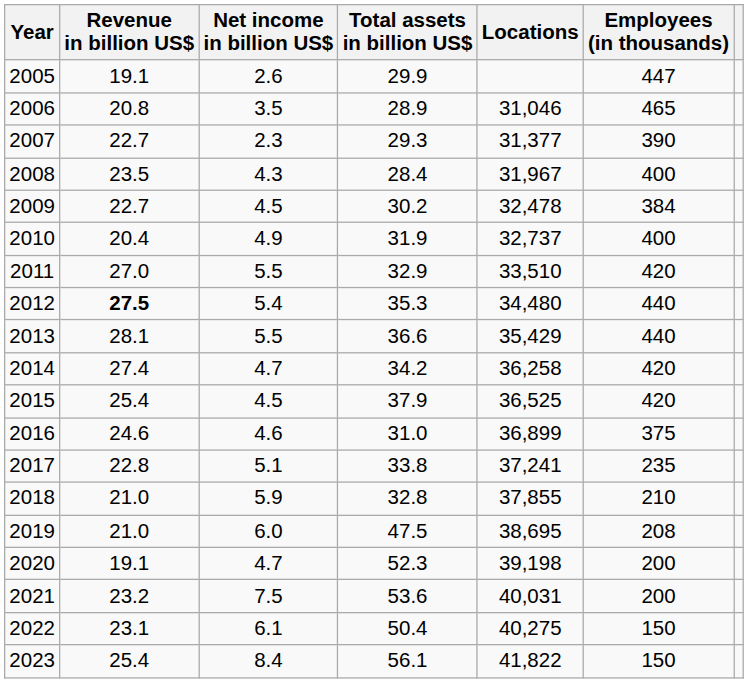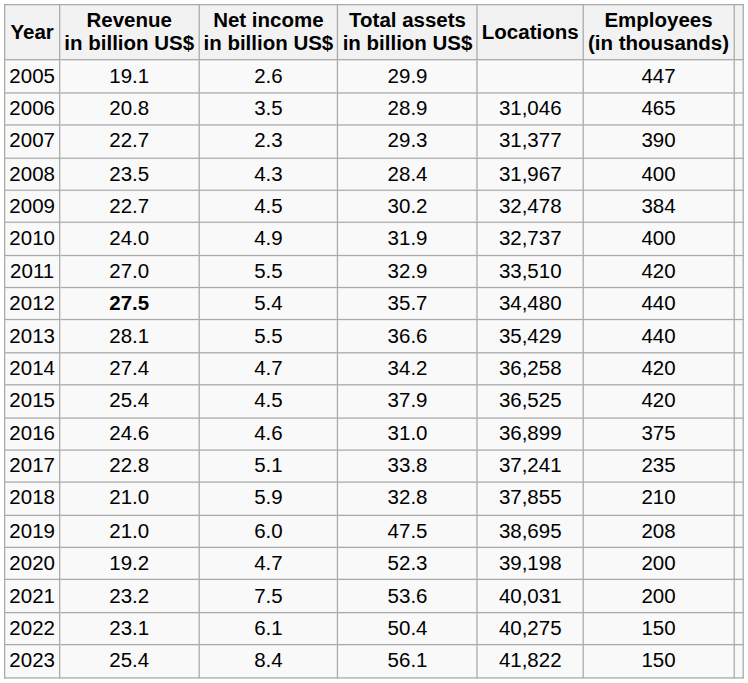2010 | Revenue in billion US$: 20.4 -> 24.0
2012 | Total assets in billion US$: 35.3 -> 35.7
2020 | Revenue in billion US$: 19.1 -> 19.2
